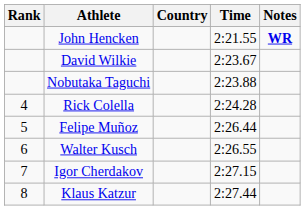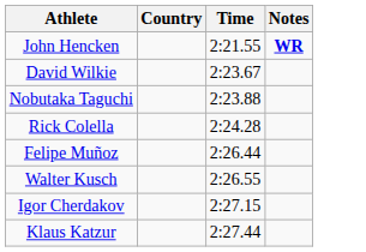- column: Rank | 4 | 5 | 6 | 7 | 8
